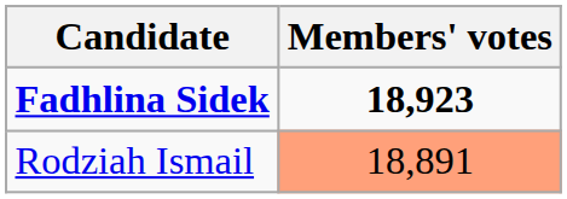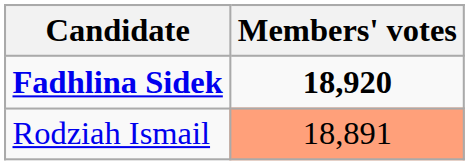Fadhlina Sidek | Members' votes: 18,923 -> 18,920
